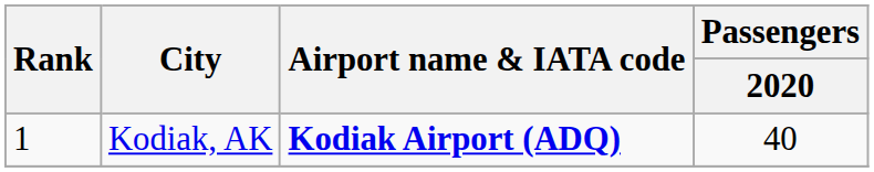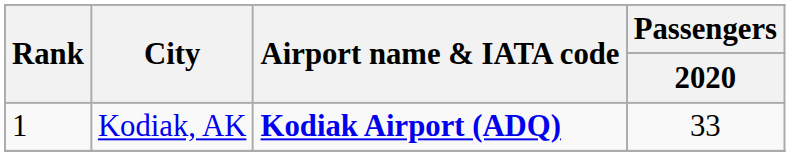Kodiak, AK | Passengers / 2020: 40 -> 33
